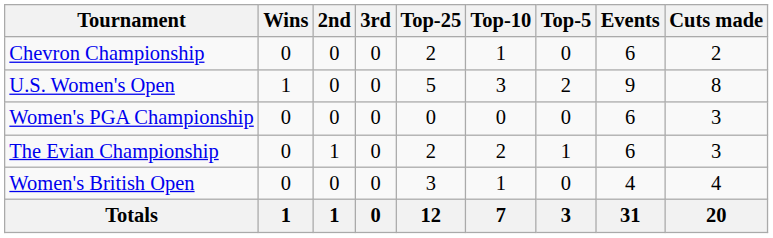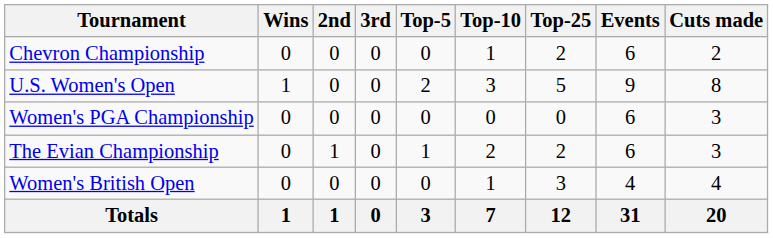columns swapped: Top-5 <-> Top-25
